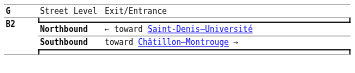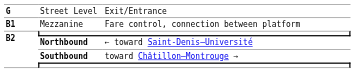+ row: B1 | Mezzanine | Fare control, connection between platform
